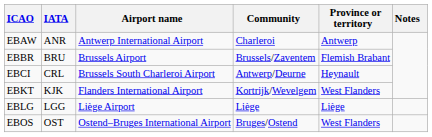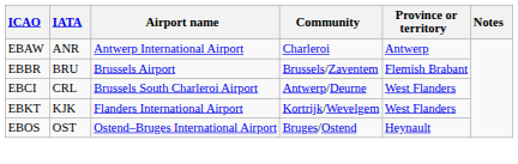EBCI | Province or territory: Heynault -> West Flanders
- row: EBLG | LGG | Liège Airport | Liège | Liège
EBOS | Province or territory: West Flanders -> Heynault
